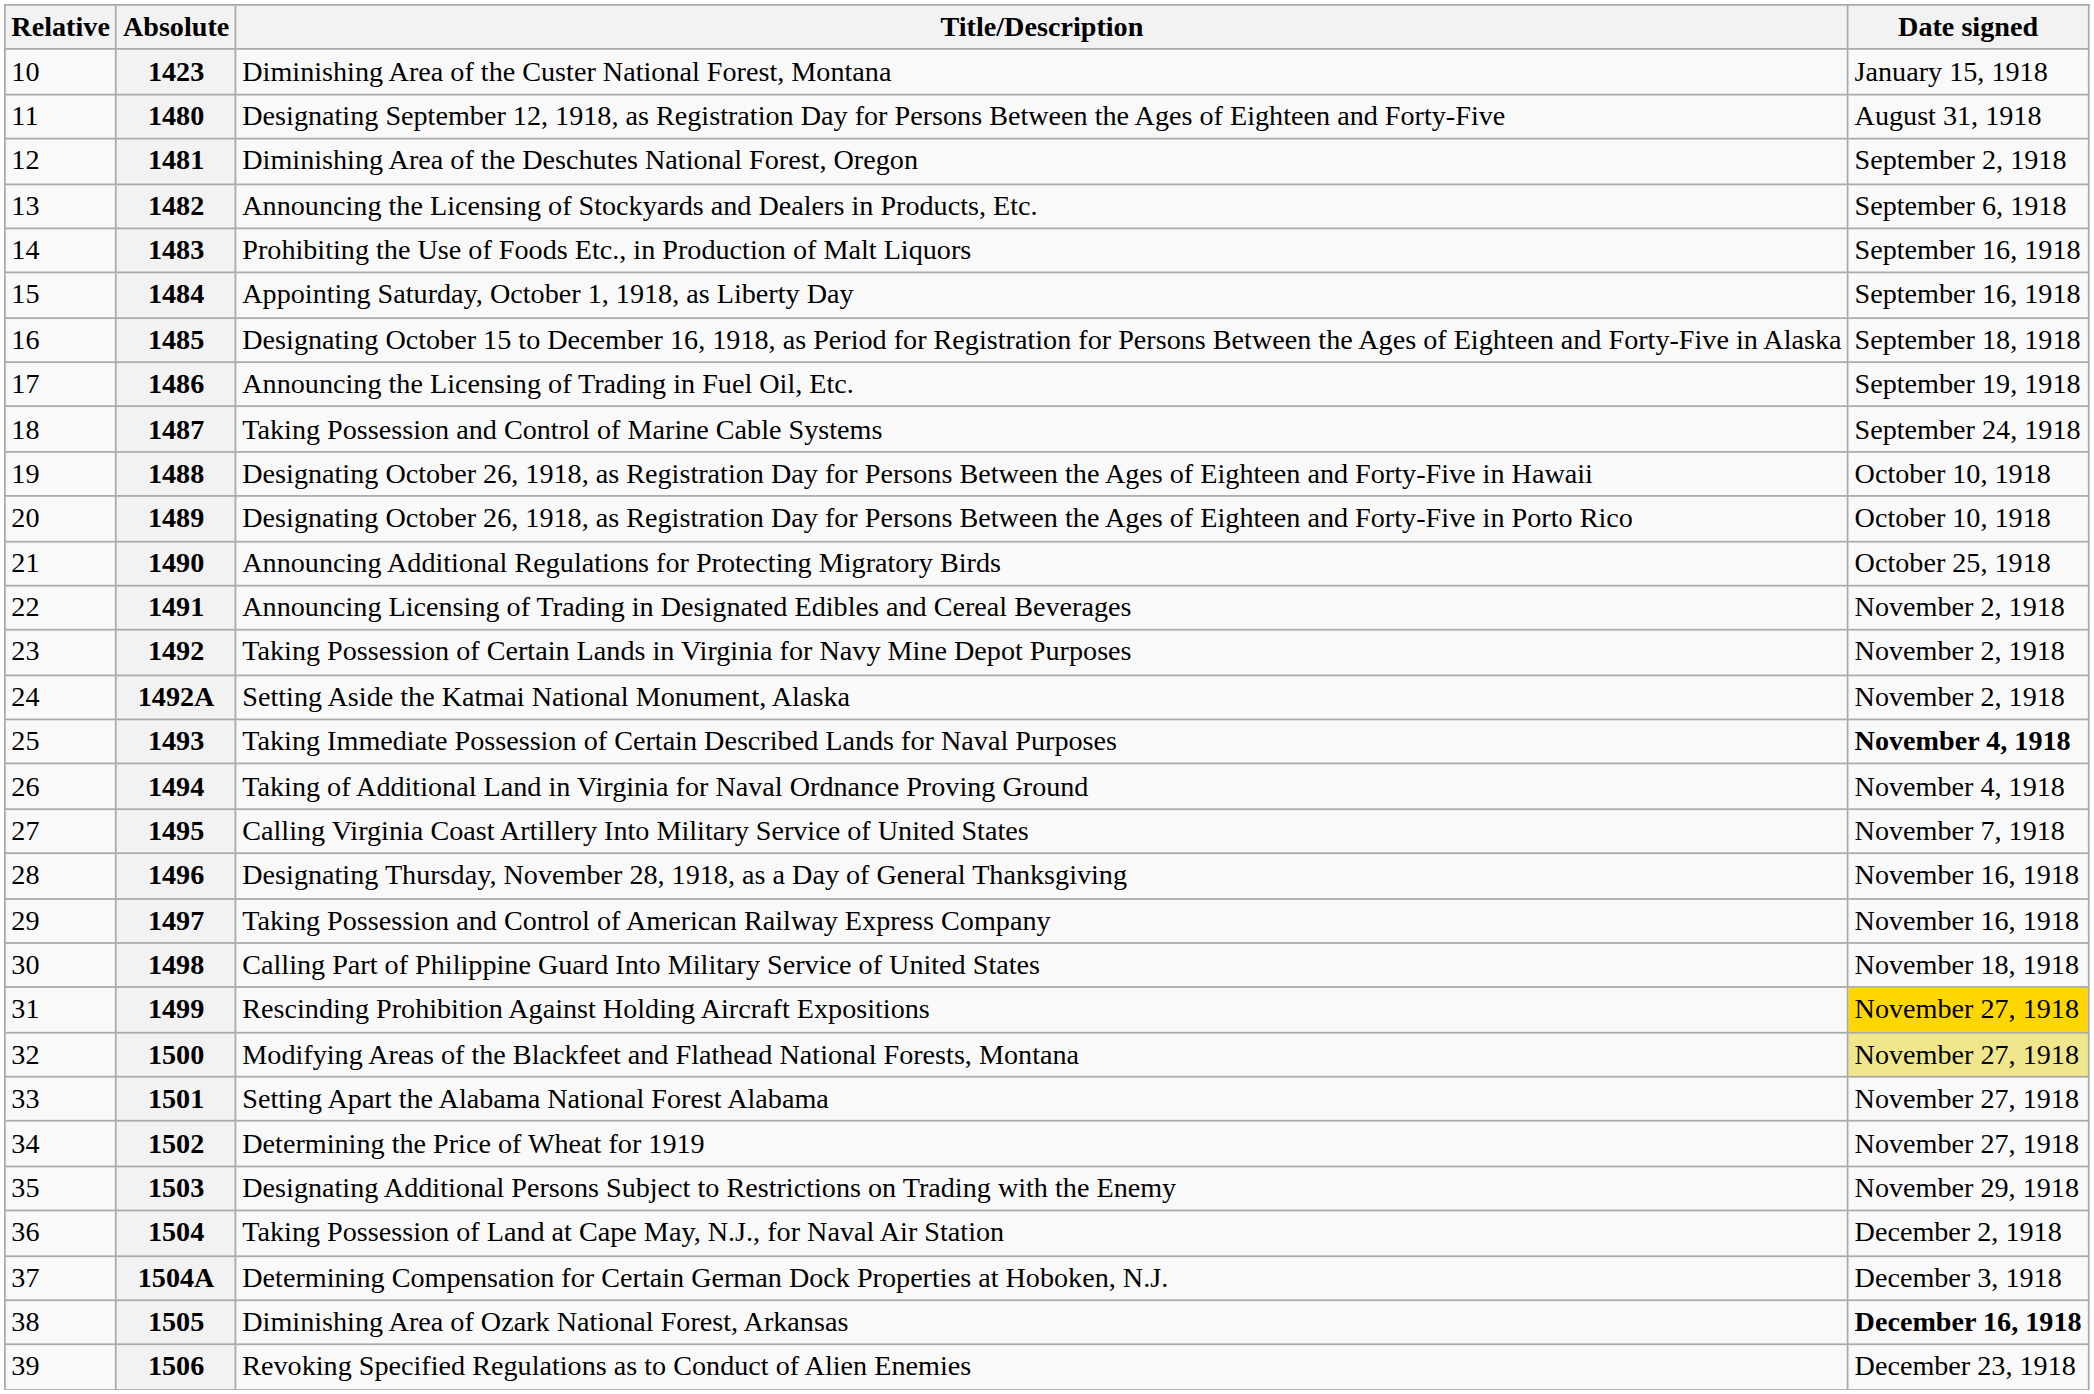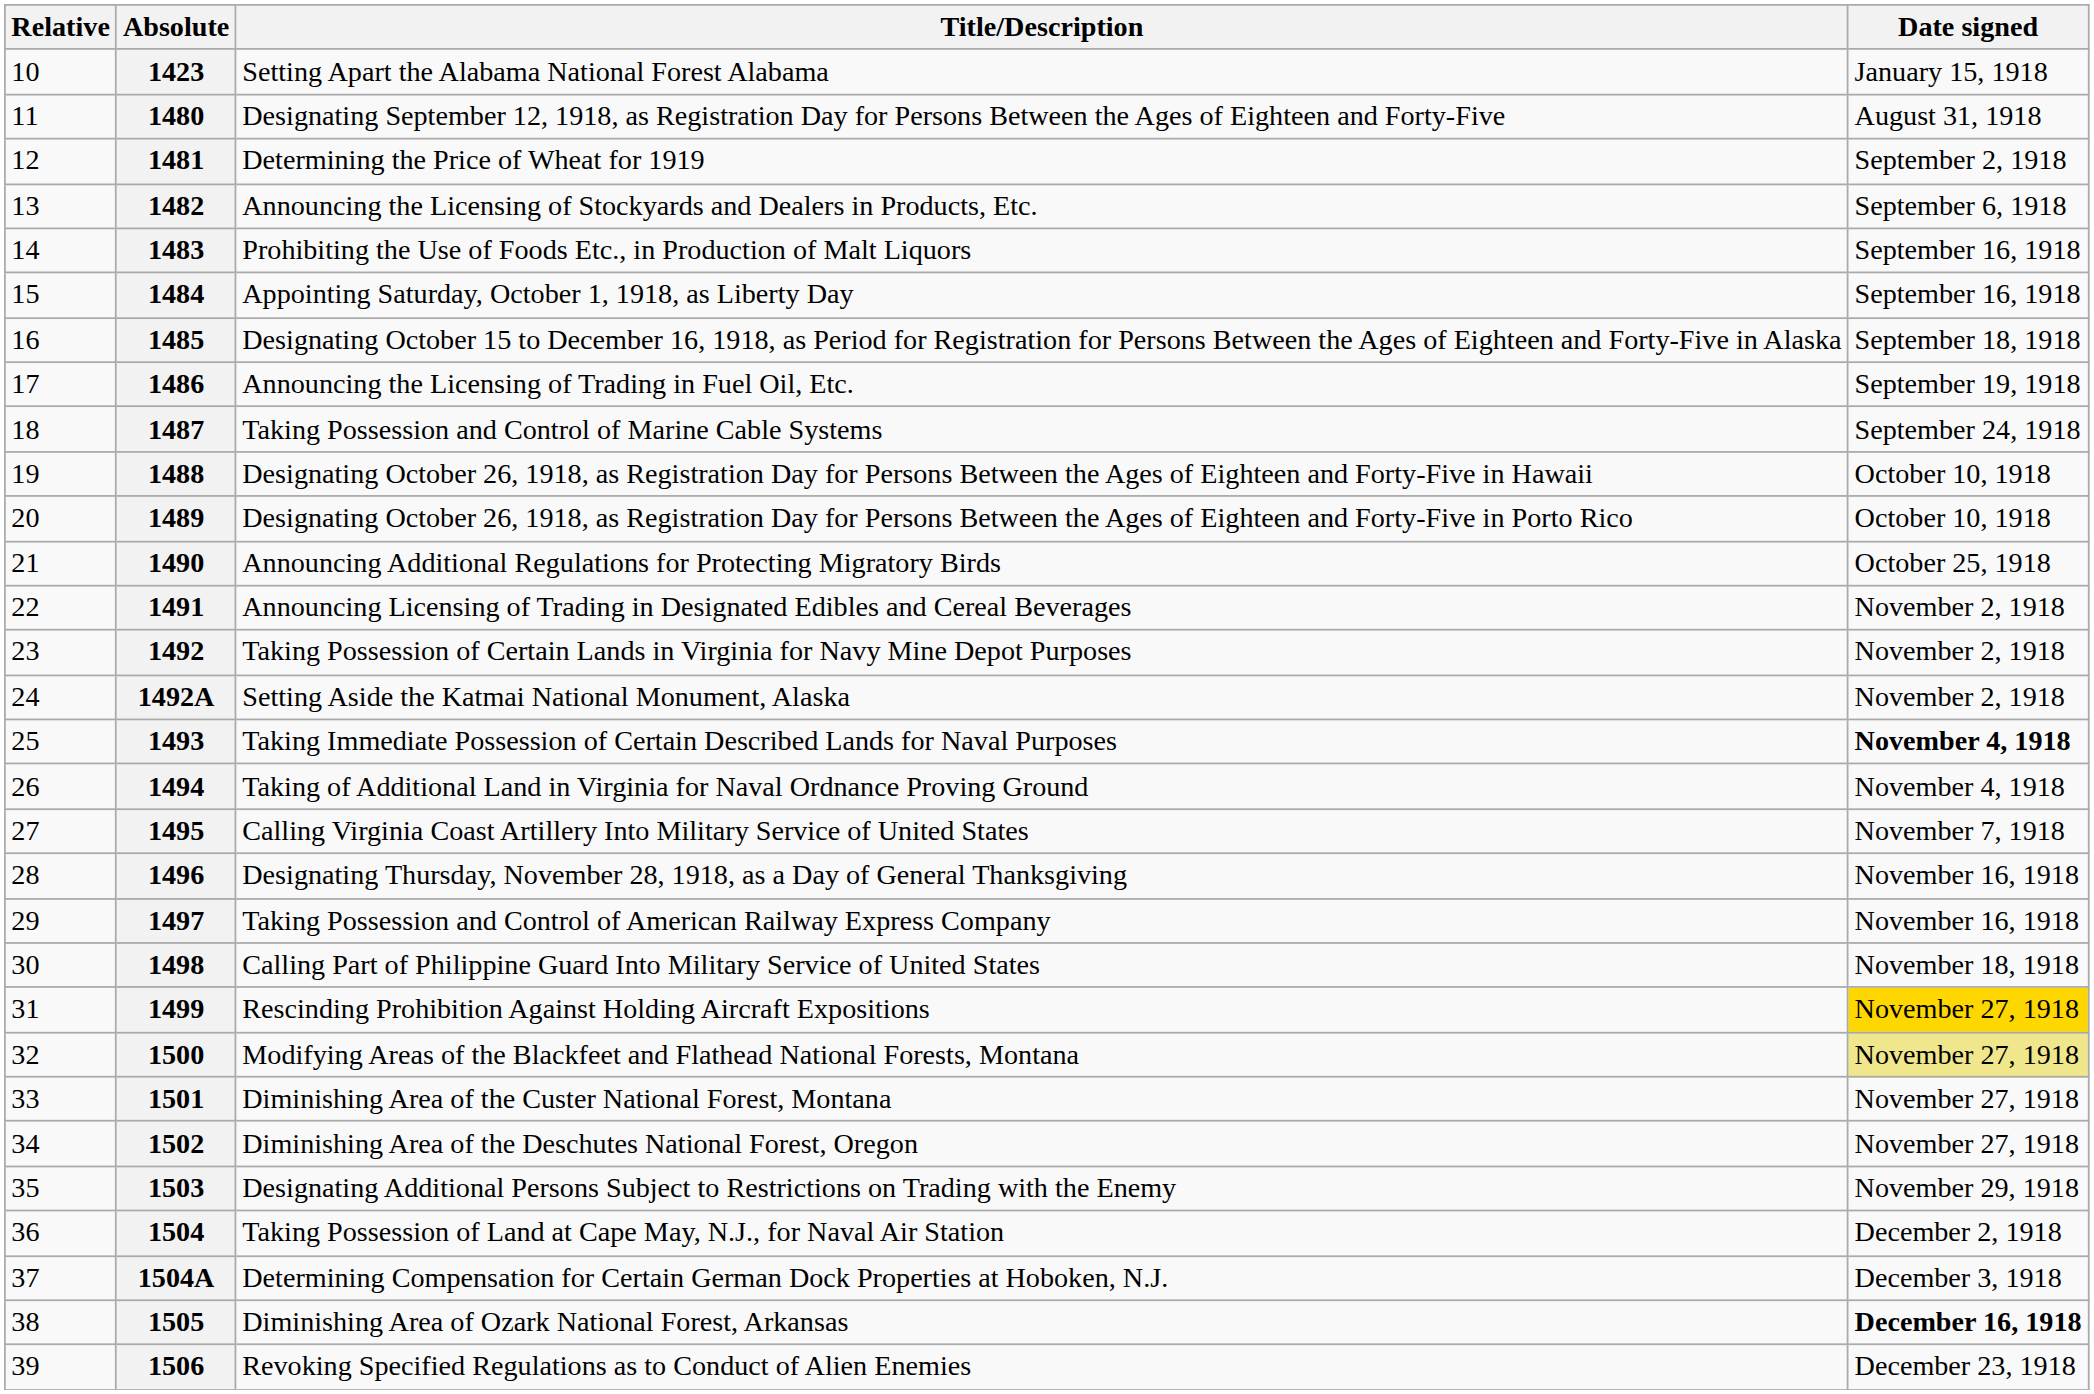1423 | Title/Description: Diminishing Area of the Custer National Forest, Montana -> Setting Apart the Alabama National Forest Alabama
1481 | Title/Description: Diminishing Area of the Deschutes National Forest, Oregon -> Determining the Price of Wheat for 1919
1501 | Title/Description: Setting Apart the Alabama National Forest Alabama -> Diminishing Area of the Custer National Forest, Montana
1502 | Title/Description: Determining the Price of Wheat for 1919 -> Diminishing Area of the Deschutes National Forest, Oregon
